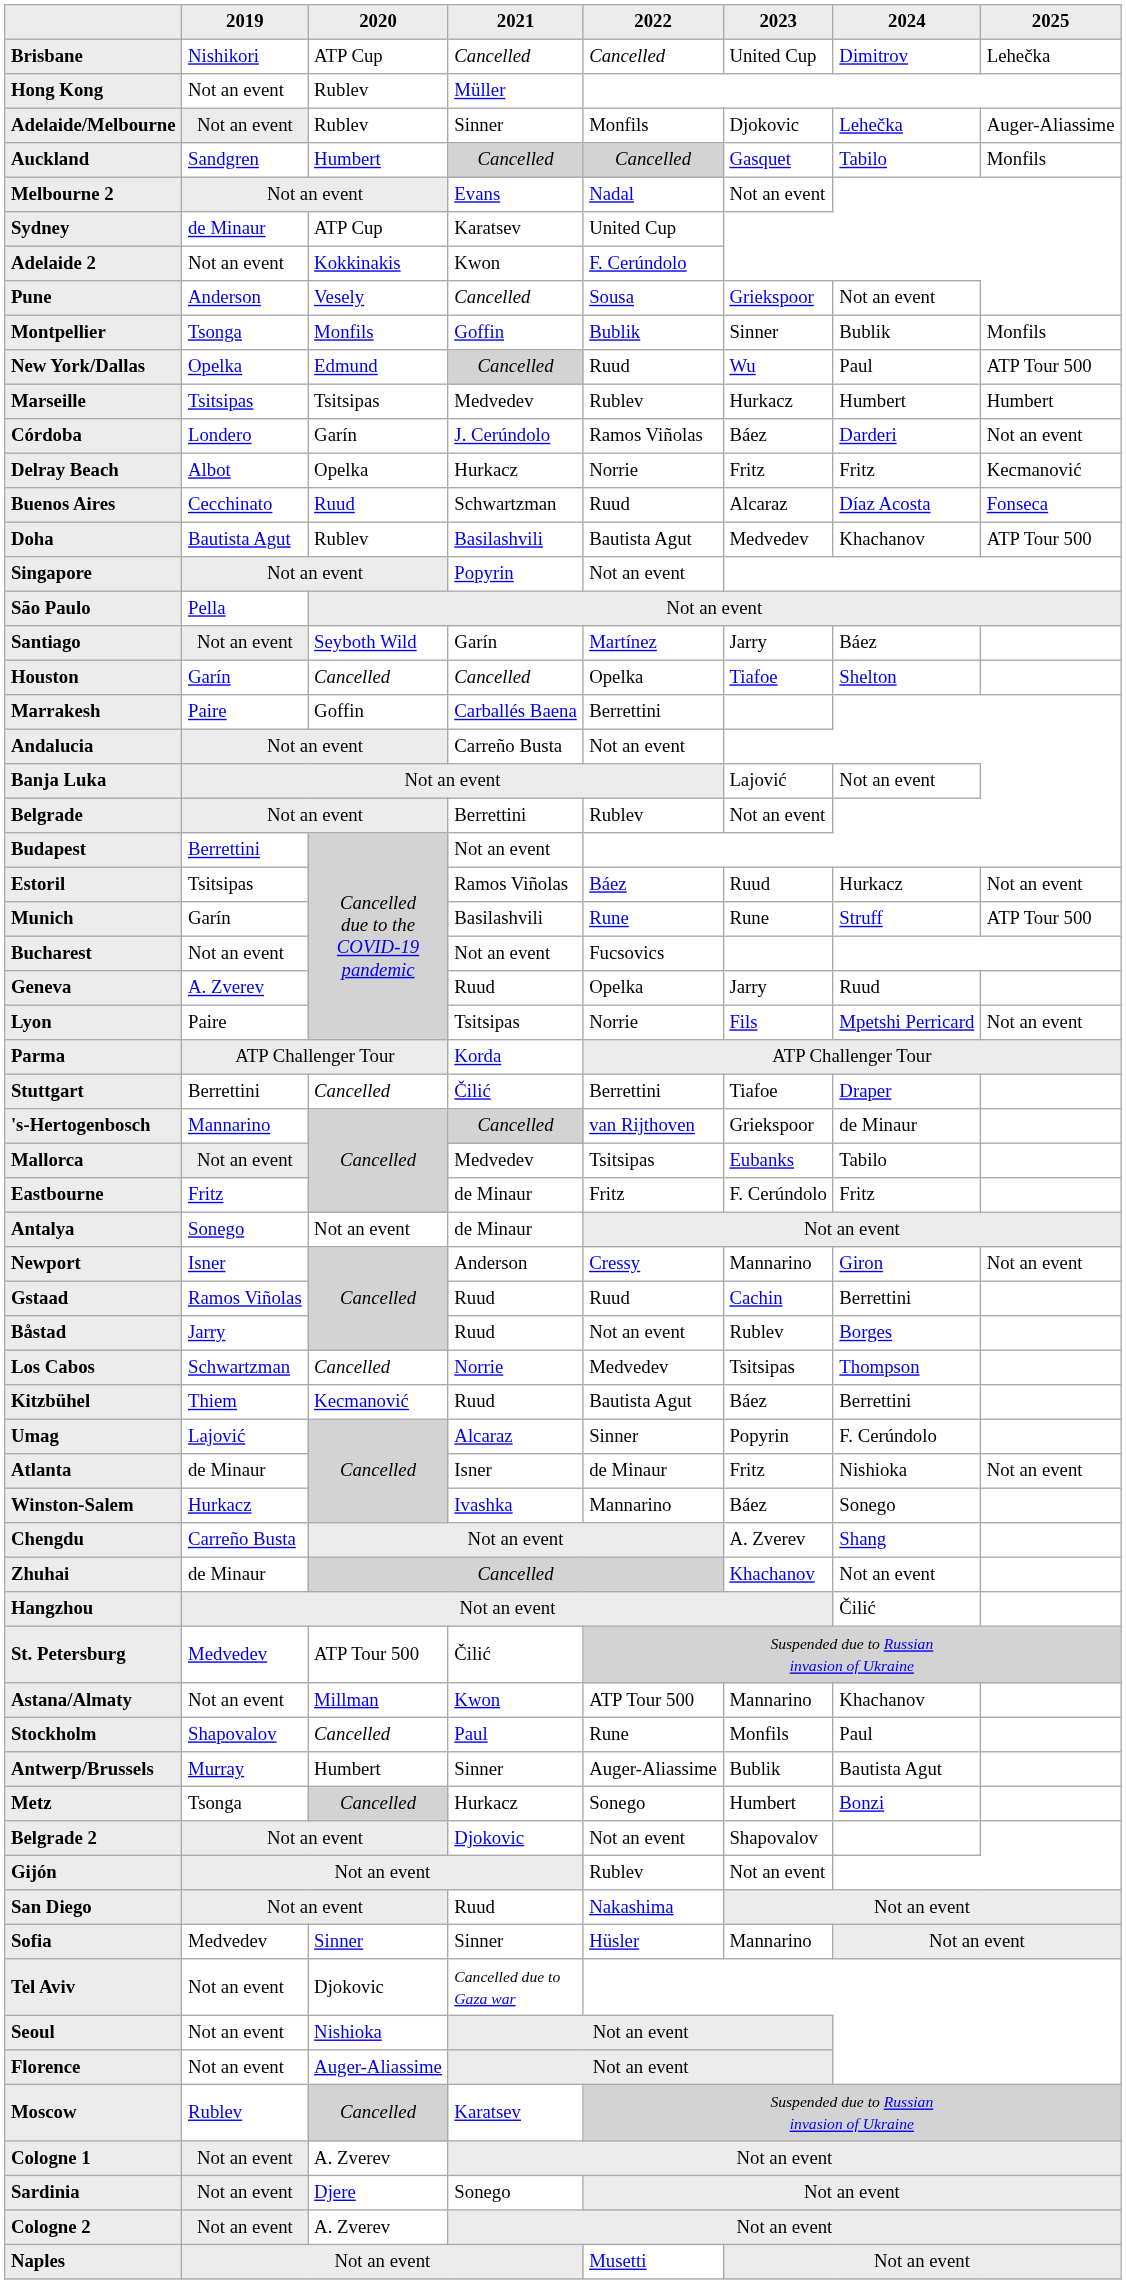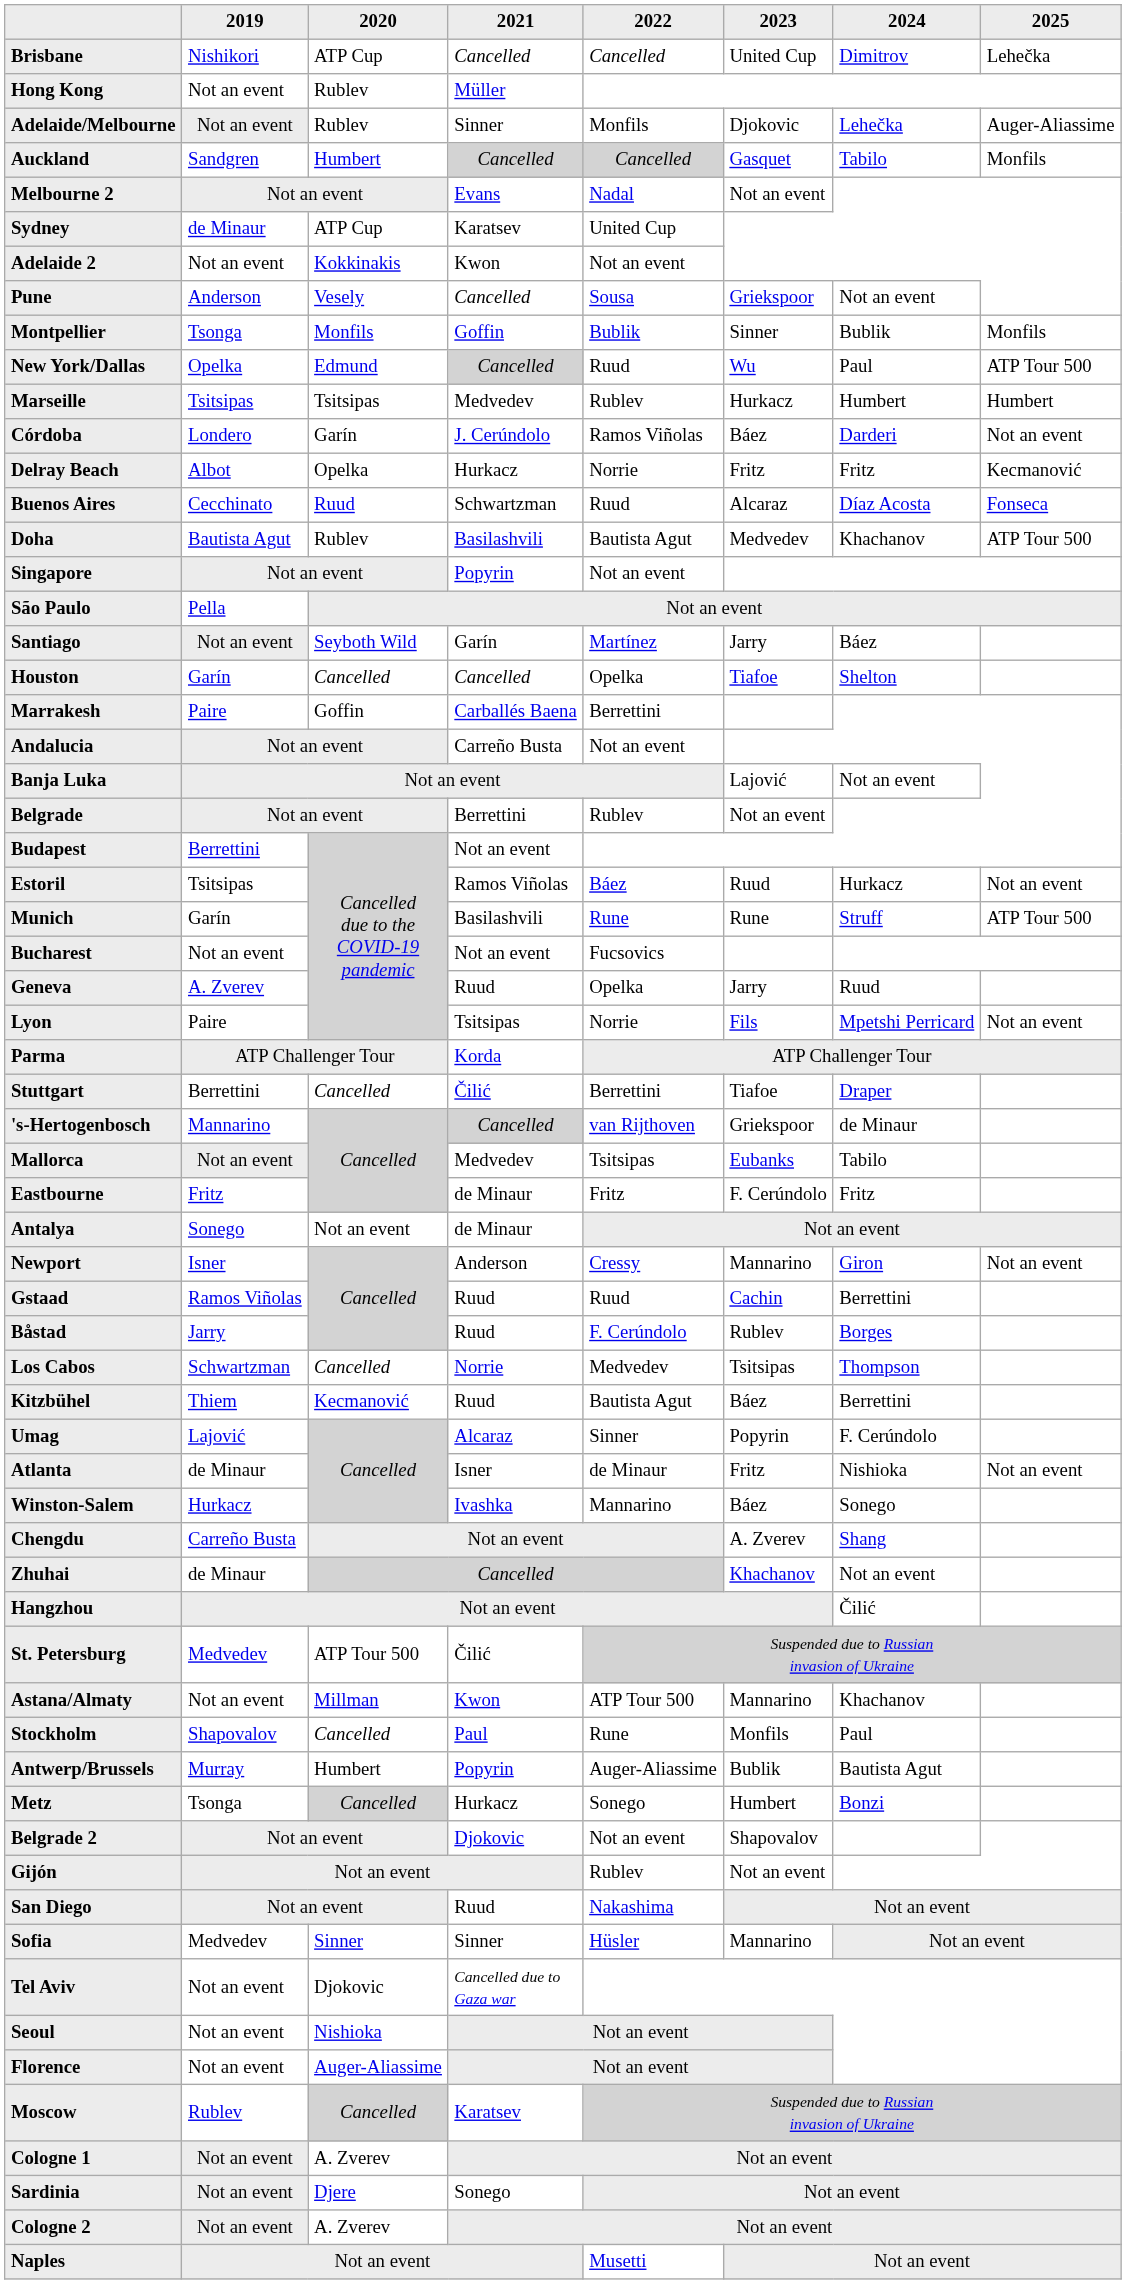Adelaide 2 | 2022: F. Cerúndolo -> Not an event
Båstad | 2022: Not an event -> F. Cerúndolo
Antwerp/Brussels | 2021: Sinner -> Popyrin
